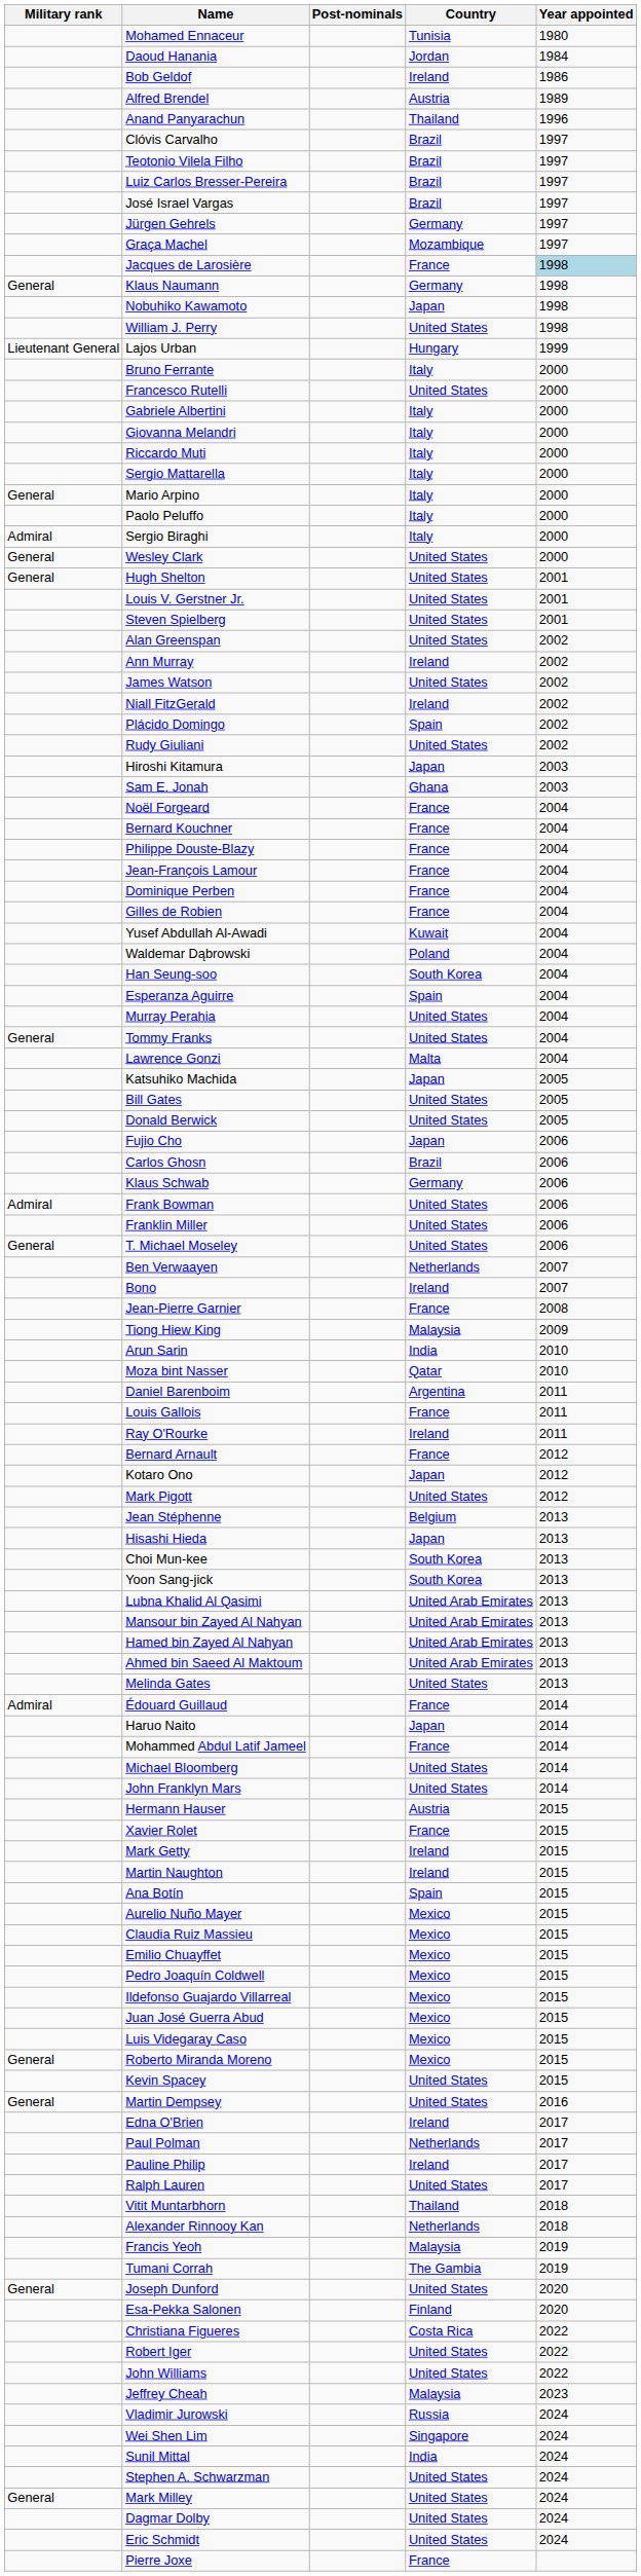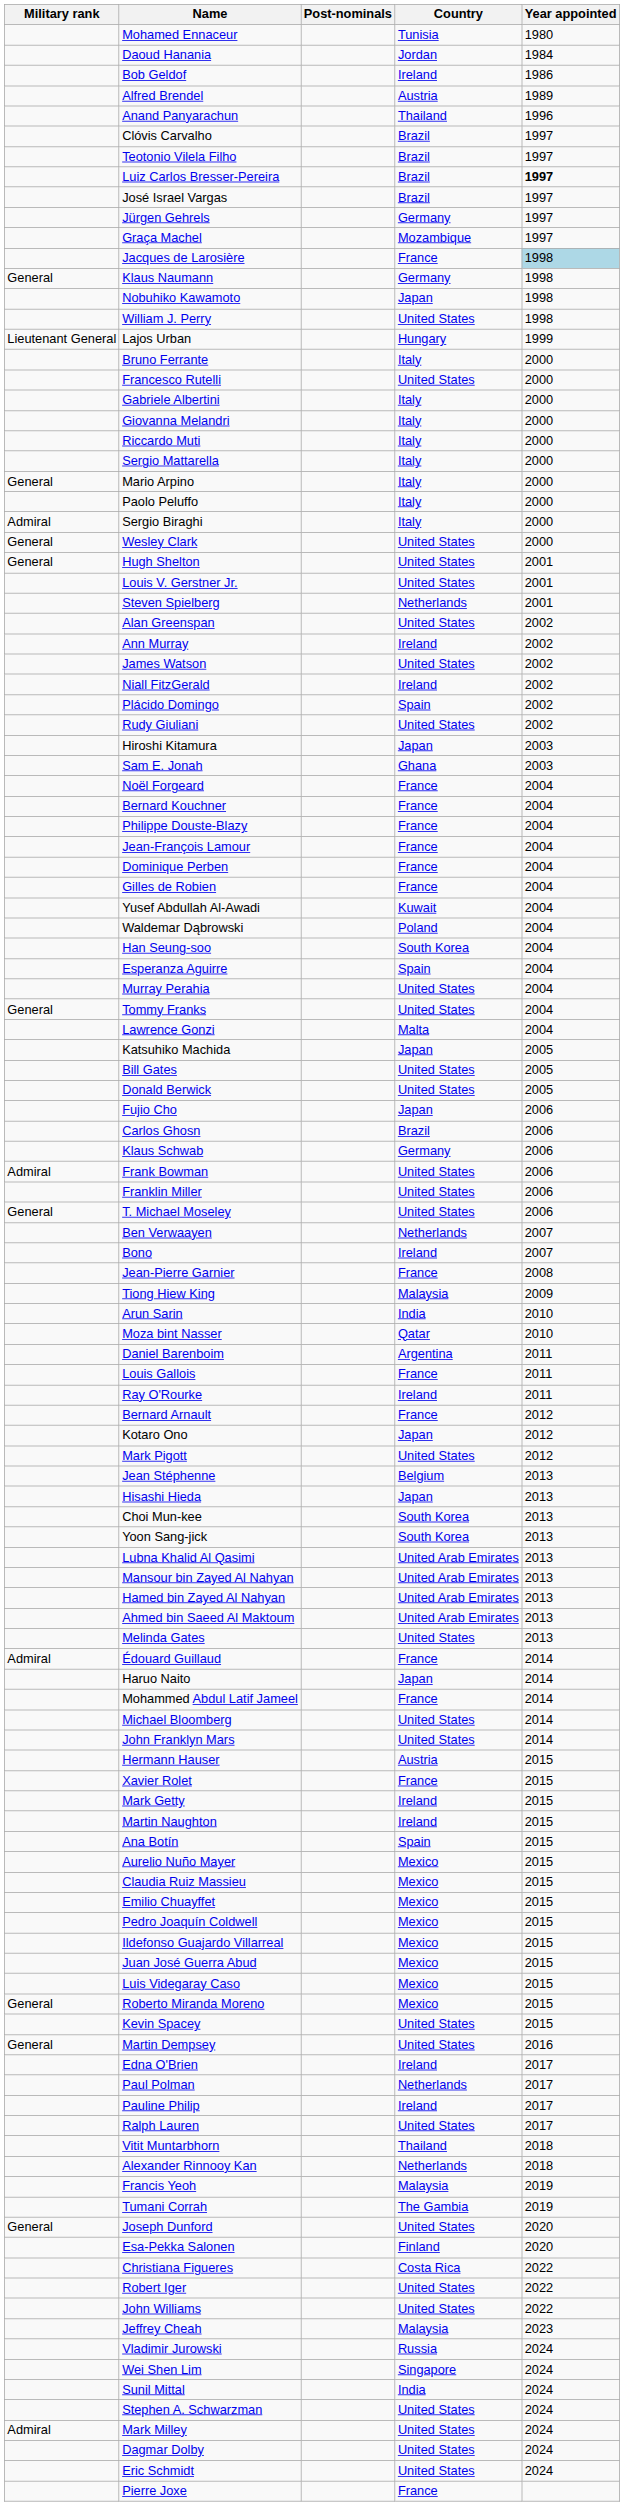Luiz Carlos Bresser-Pereira | Year appointed: normal -> bold
Steven Spielberg | Country: United States -> Netherlands
Mark Milley | Military rank: General -> Admiral
